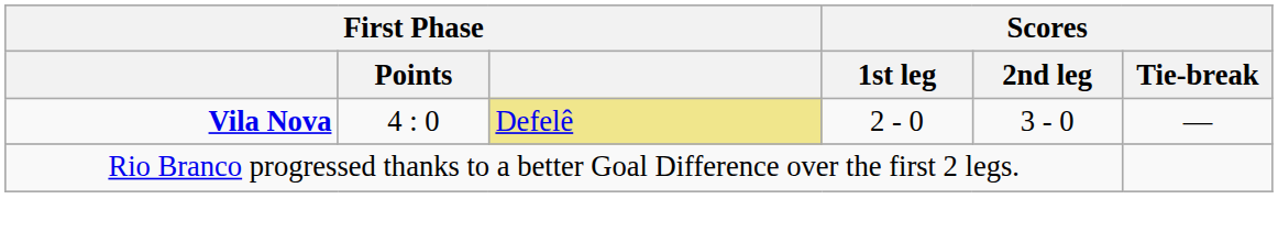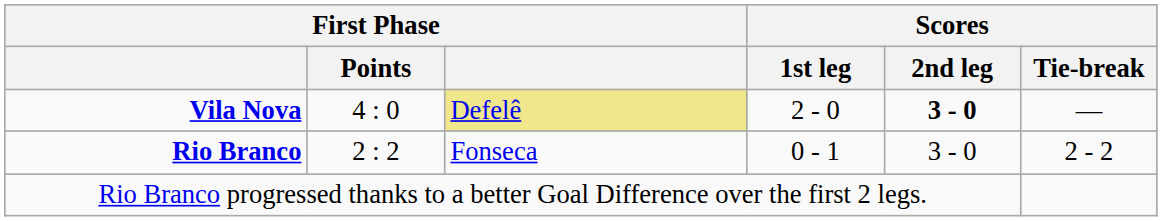Vila Nova | Scores / 2nd leg: normal -> bold
+ row: Rio Branco | 2 : 2 | Fonseca | 0 - 1 | 3 - 0 | 2 - 2
